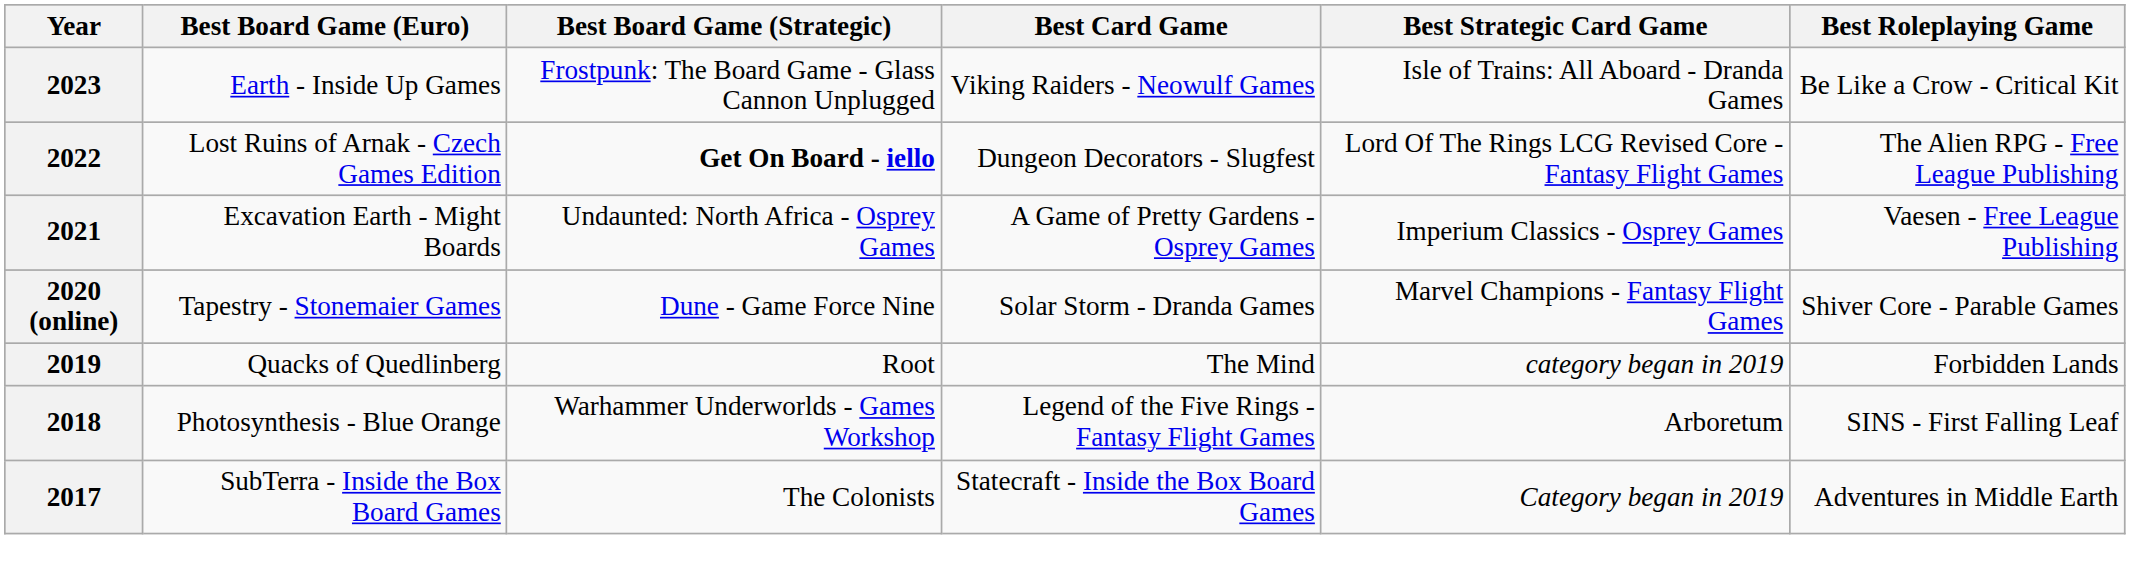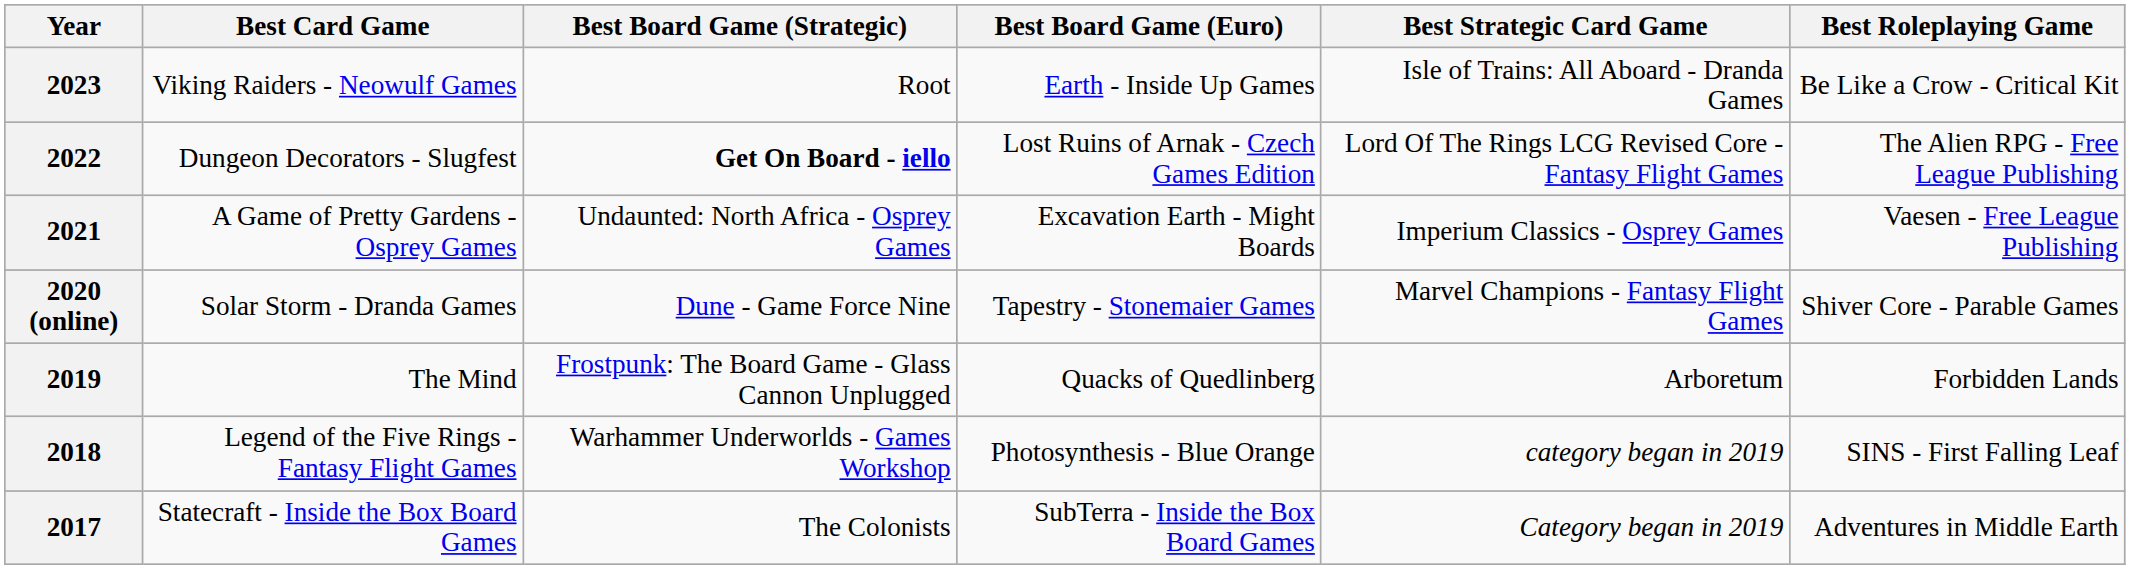columns swapped: Best Board Game (Euro) <-> Best Card Game
2023 | Best Board Game (Strategic): Frostpunk: The Board Game - Glass Cannon Unplugged -> Root
2019 | Best Board Game (Strategic): Root -> Frostpunk: The Board Game - Glass Cannon Unplugged
2019 | Best Strategic Card Game: category began in 2019 -> Arboretum
2018 | Best Strategic Card Game: Arboretum -> category began in 2019
